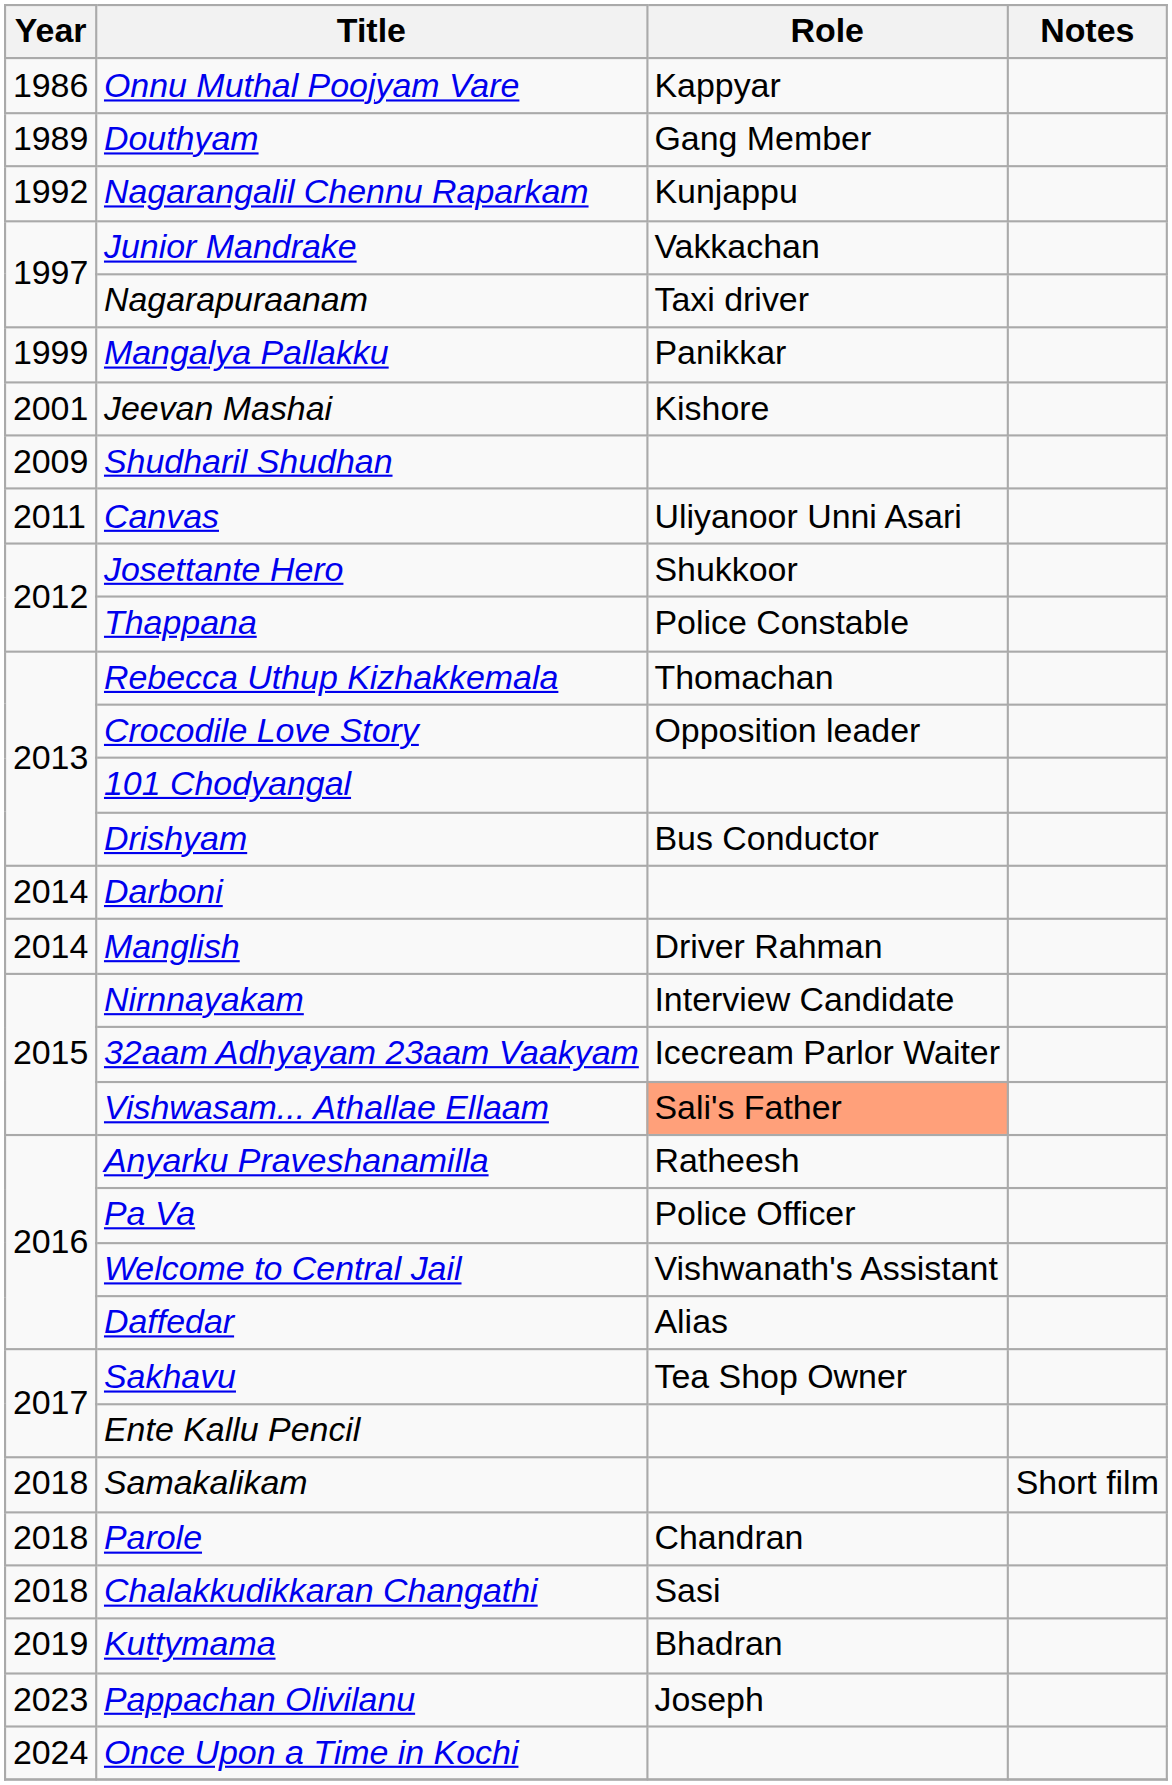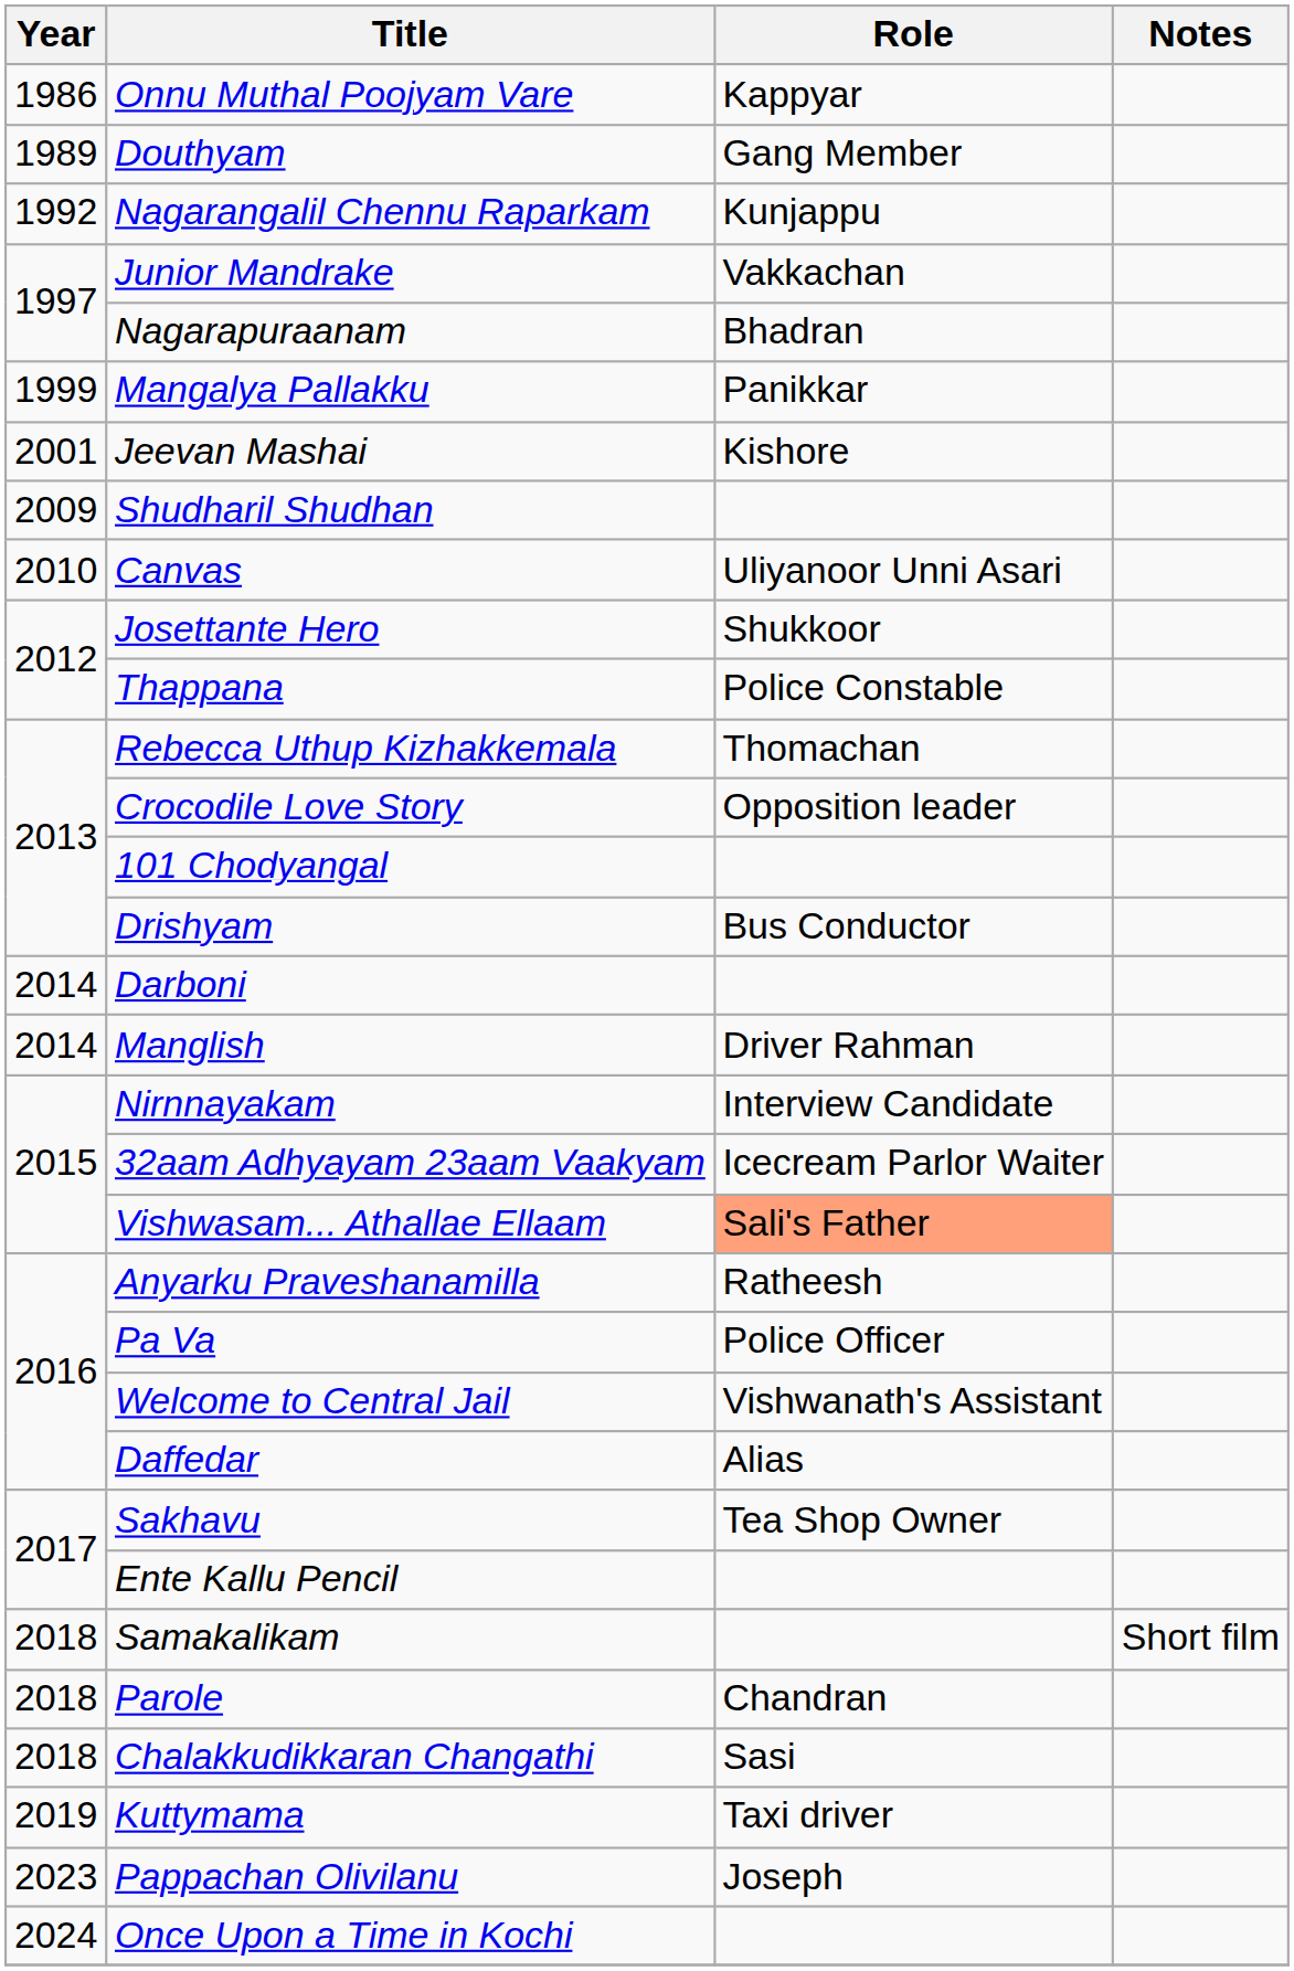Nagarapuraanam | Role: Taxi driver -> Bhadran
Canvas | Year: 2011 -> 2010
Kuttymama | Role: Bhadran -> Taxi driver
